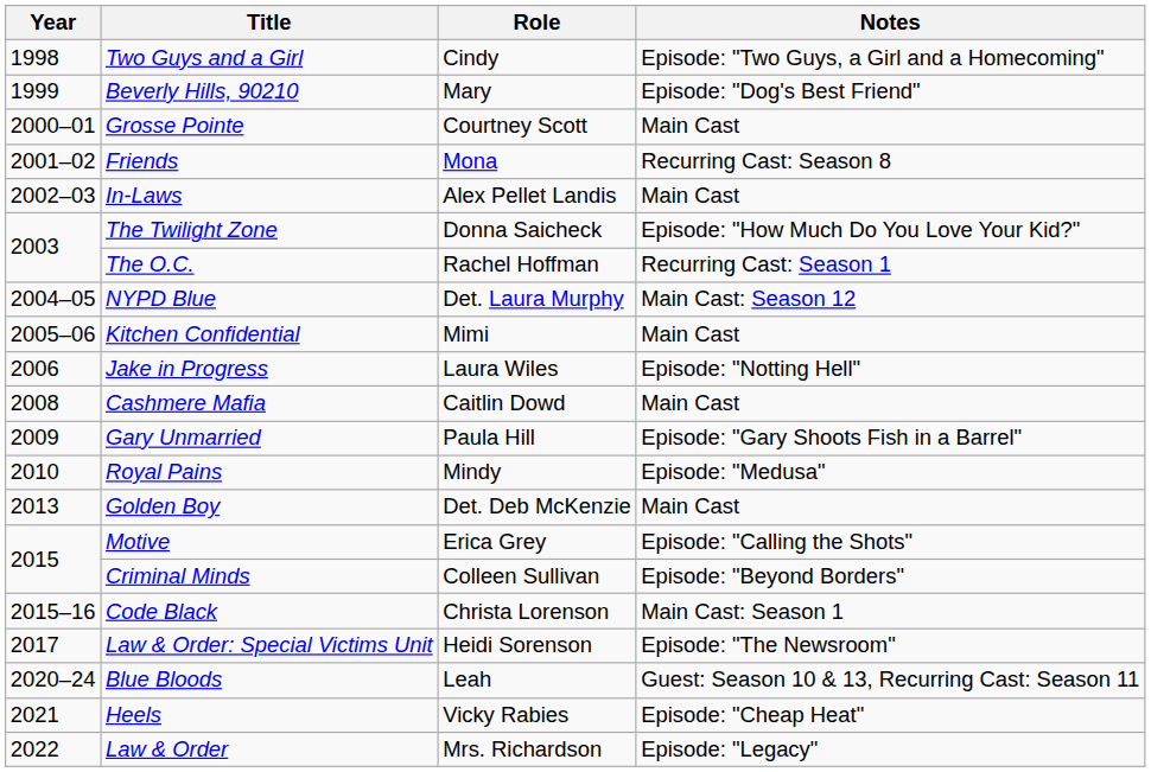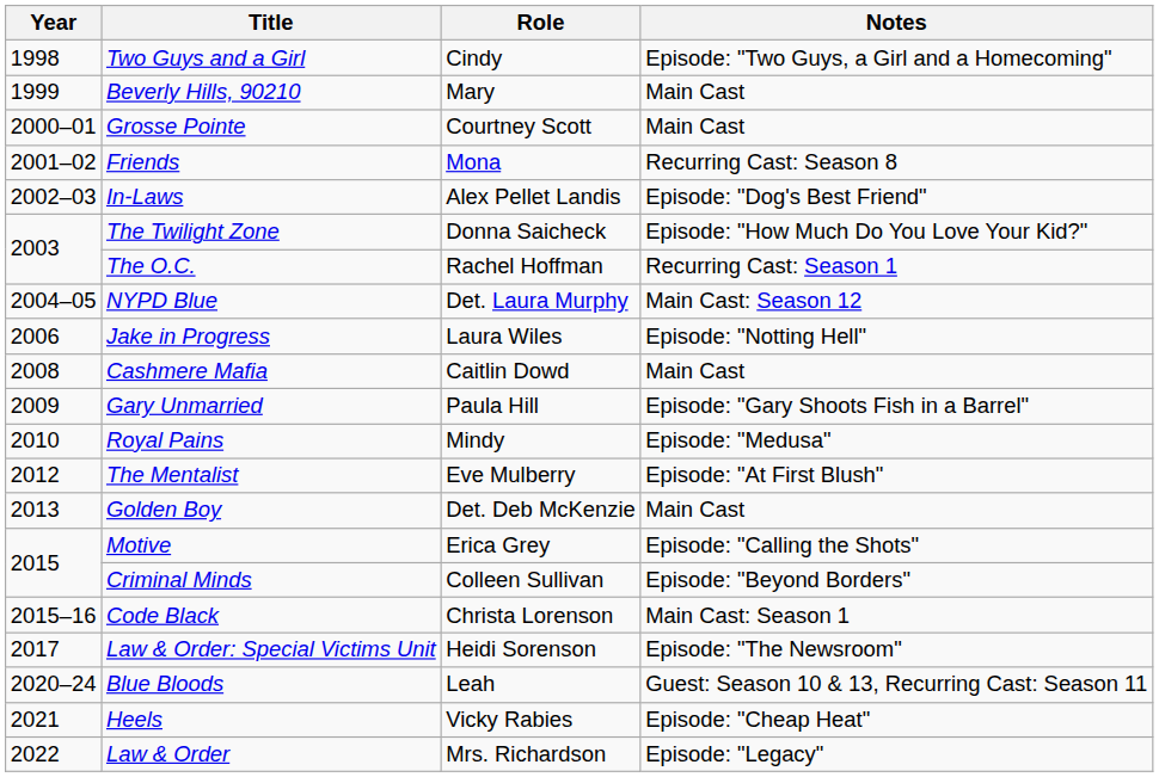Beverly Hills, 90210 | Notes: Episode: "Dog's Best Friend" -> Main Cast
In-Laws | Notes: Main Cast -> Episode: "Dog's Best Friend"
- row: 2005–06 | Kitchen Confidential | Mimi | Main Cast
+ row: 2012 | The Mentalist | Eve Mulberry | Episode: "At First Blush"
